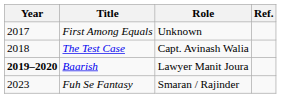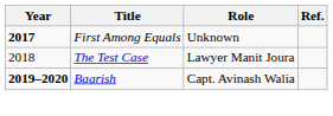First Among Equals | Year: normal -> bold
The Test Case | Role: Capt. Avinash Walia -> Lawyer Manit Joura
Baarish | Role: Lawyer Manit Joura -> Capt. Avinash Walia
- row: 2023 | Fuh Se Fantasy | Smaran / Rajinder
